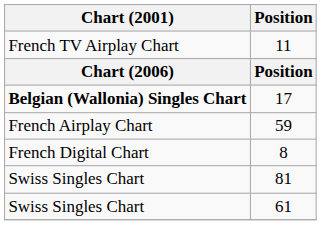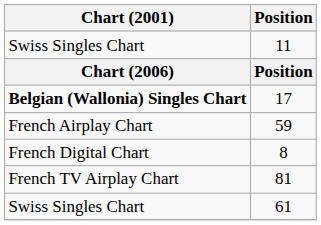11 | Chart (2001): French TV Airplay Chart -> Swiss Singles Chart
81 | Chart (2001): Swiss Singles Chart -> French TV Airplay Chart
